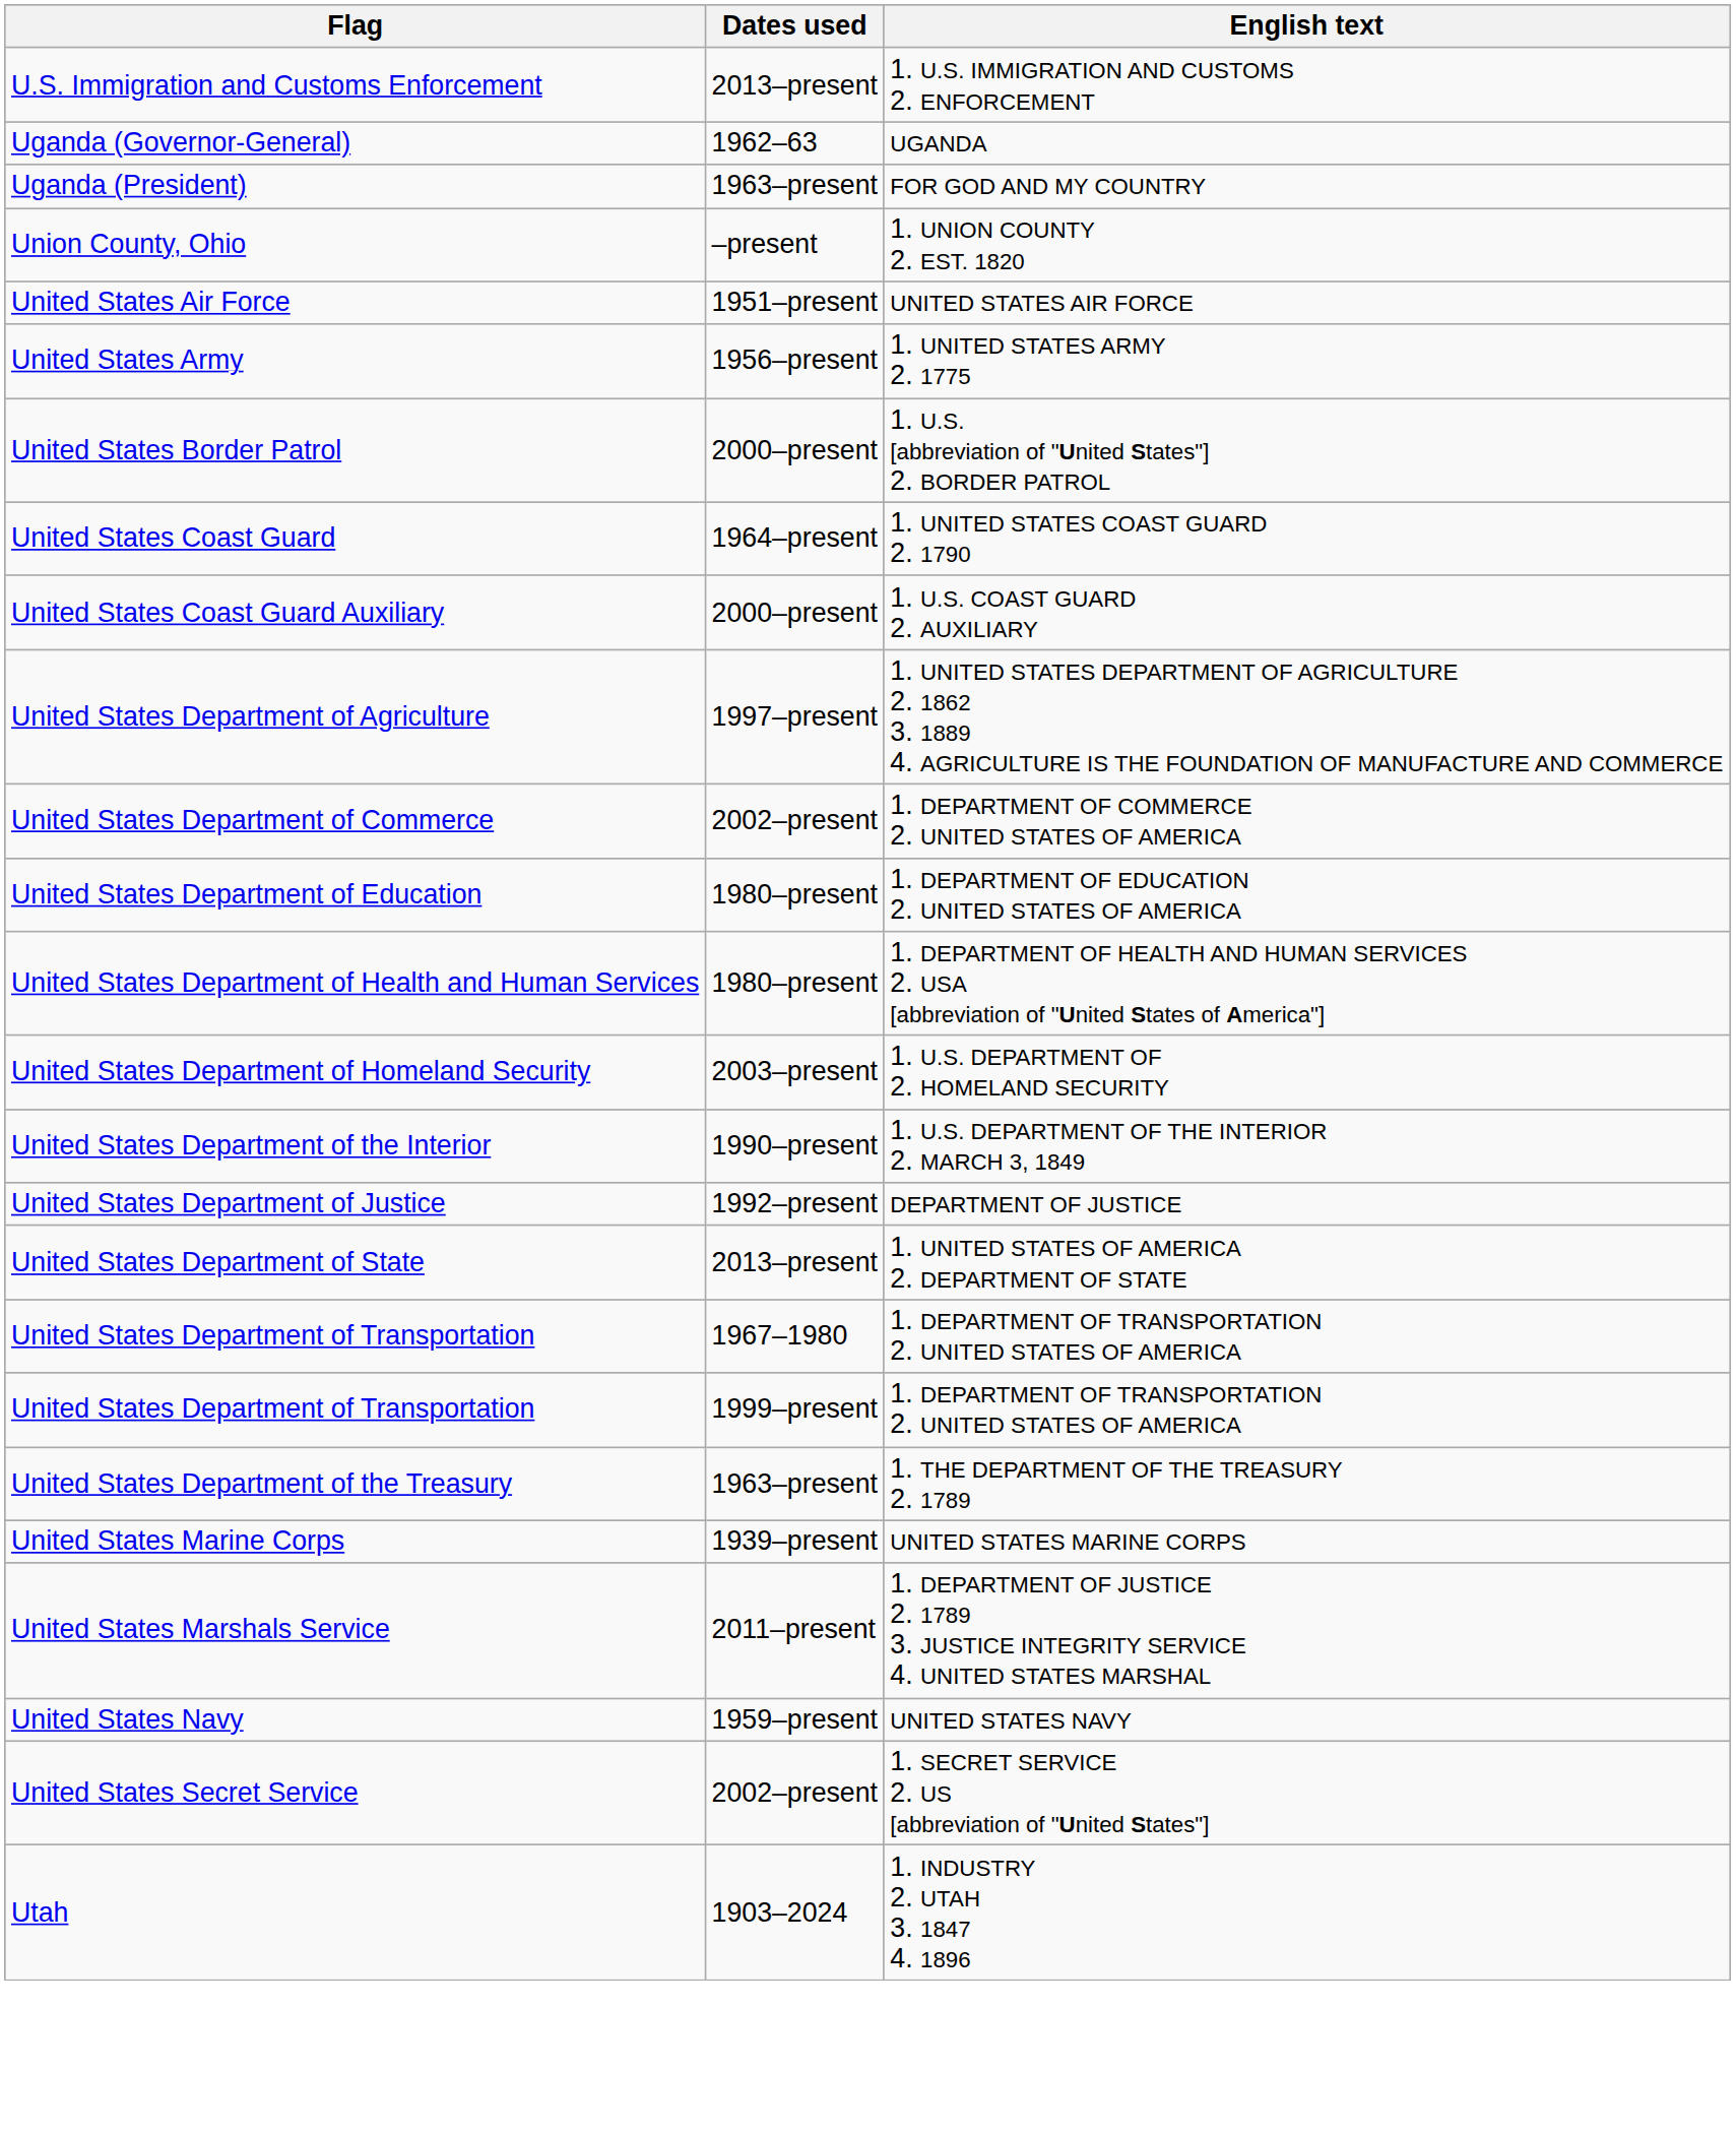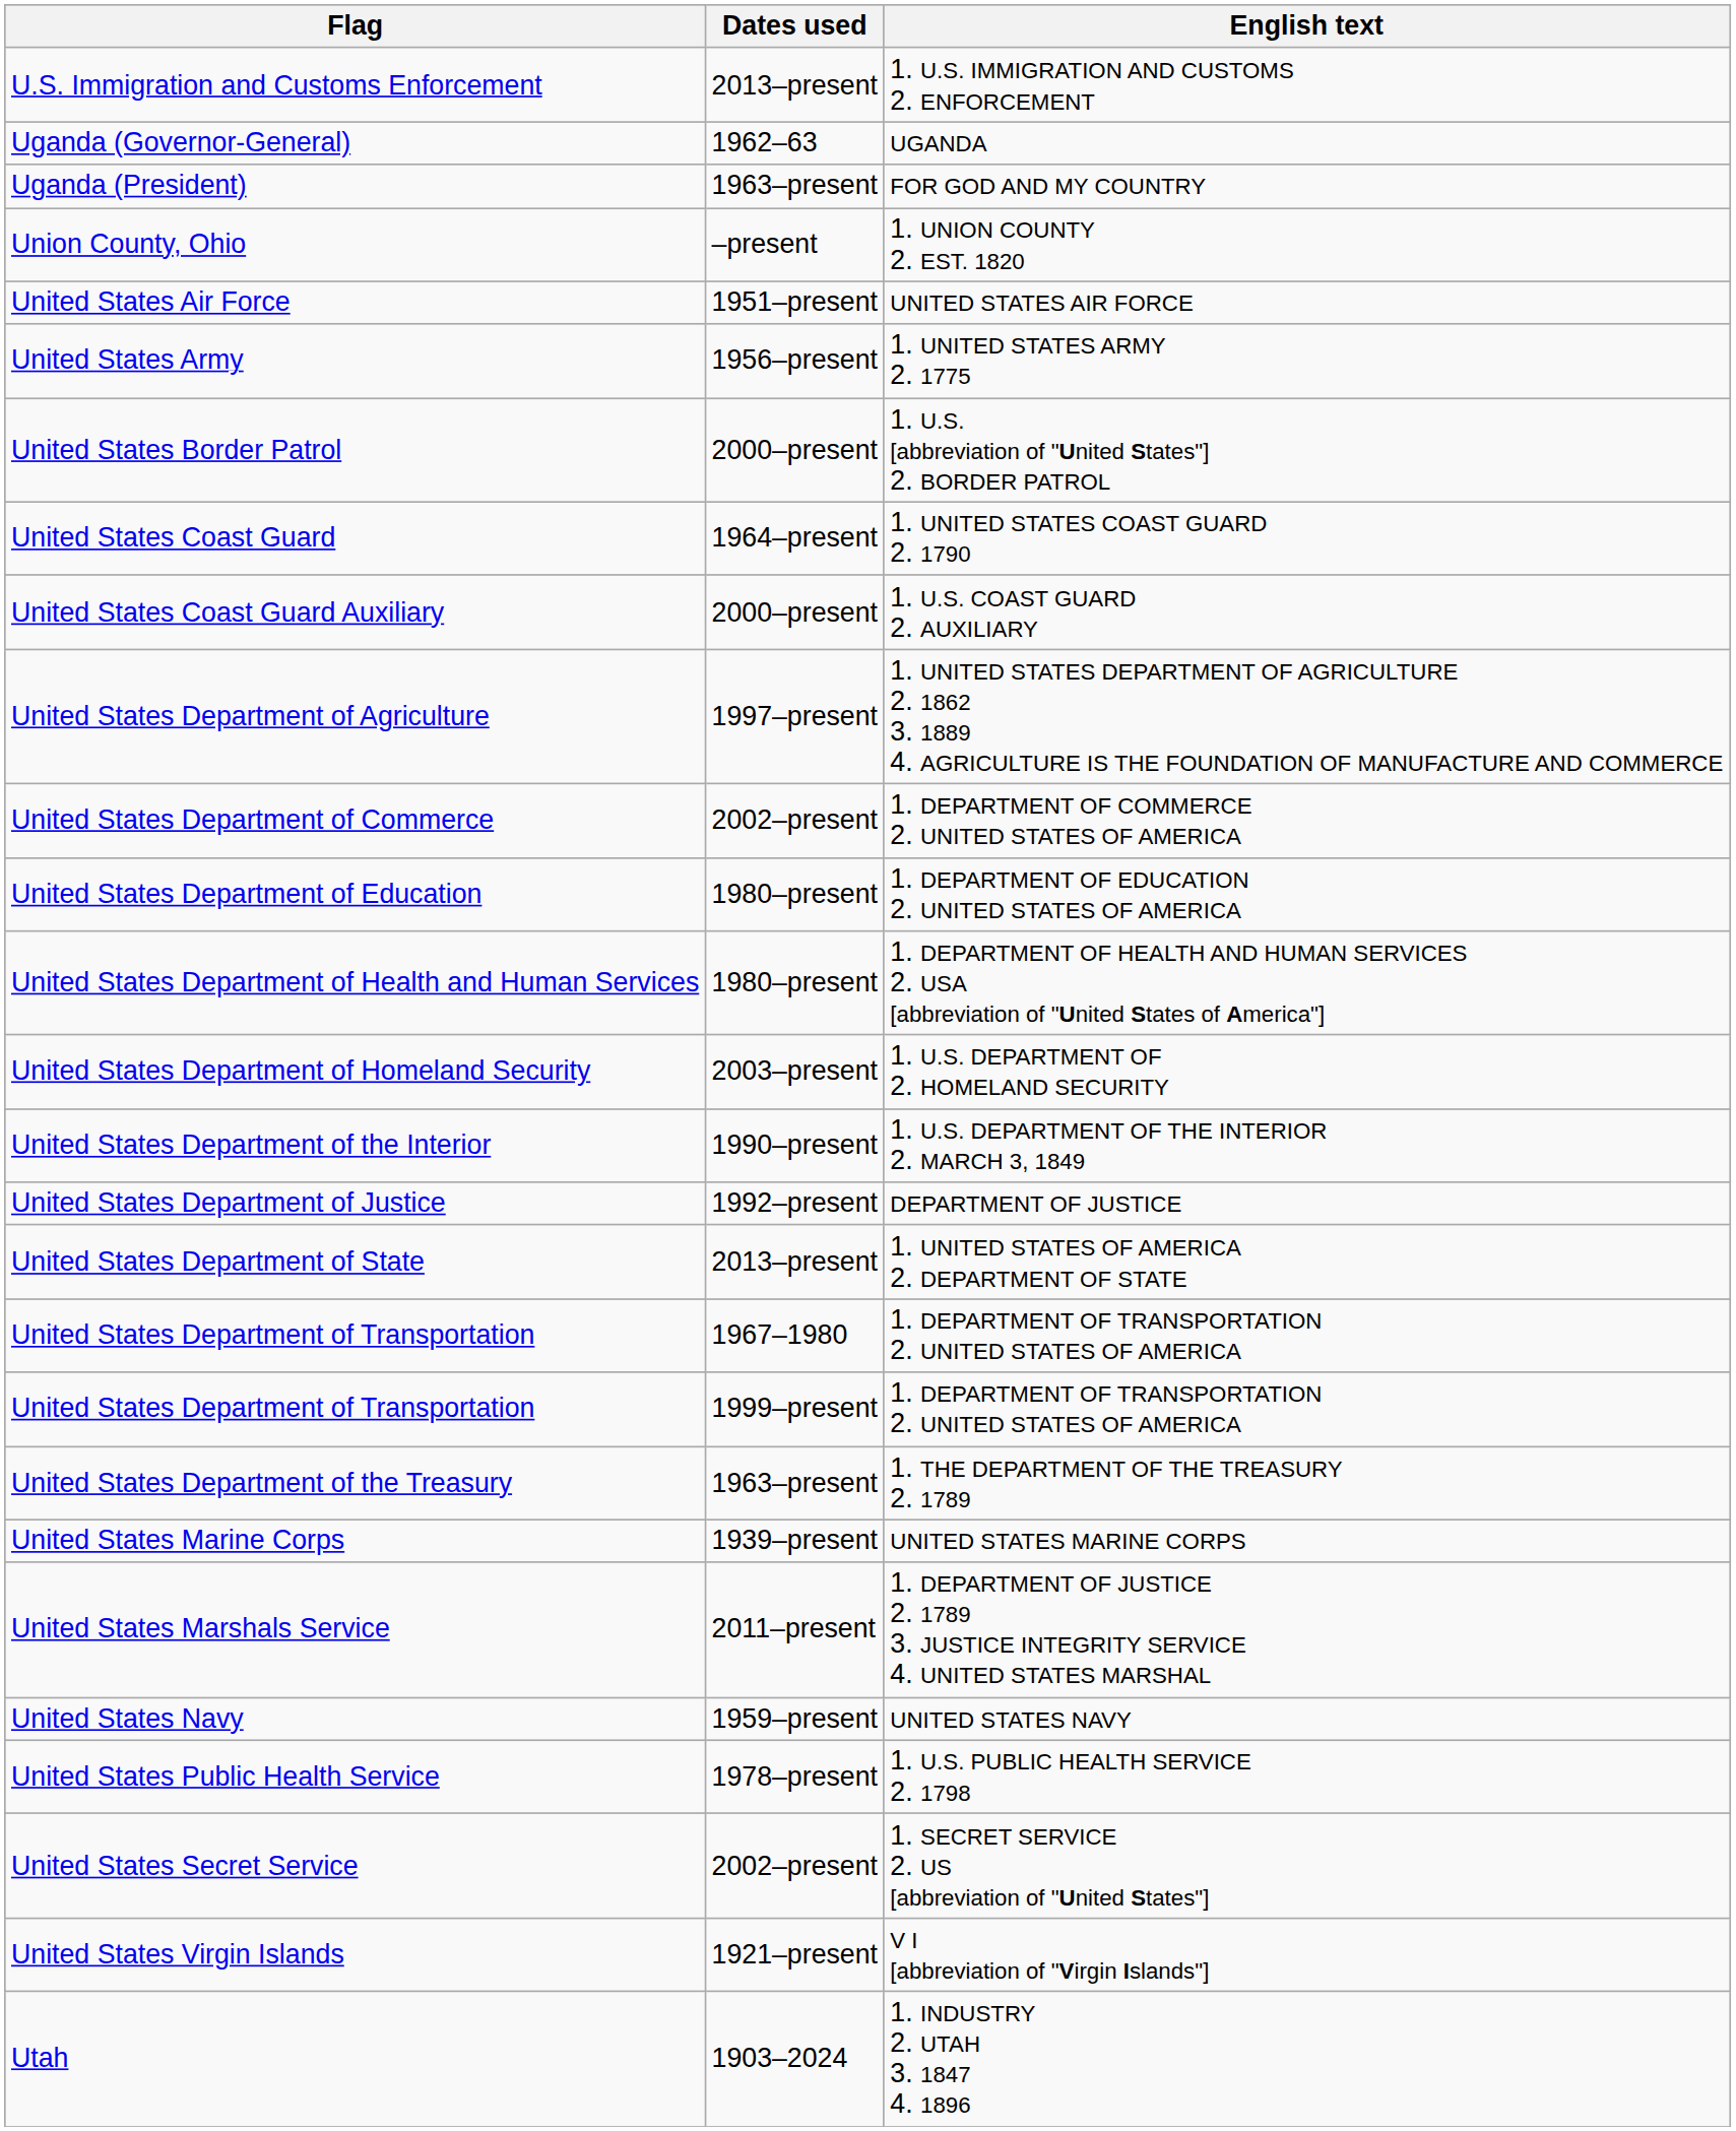+ row: United States Public Health Service | 1978–present | 1. U.S. PUBLIC HEALTH SERVICE 2. 1798
+ row: United States Virgin Islands | 1921–present | V I [abbreviation of "Virgin Islands"]
